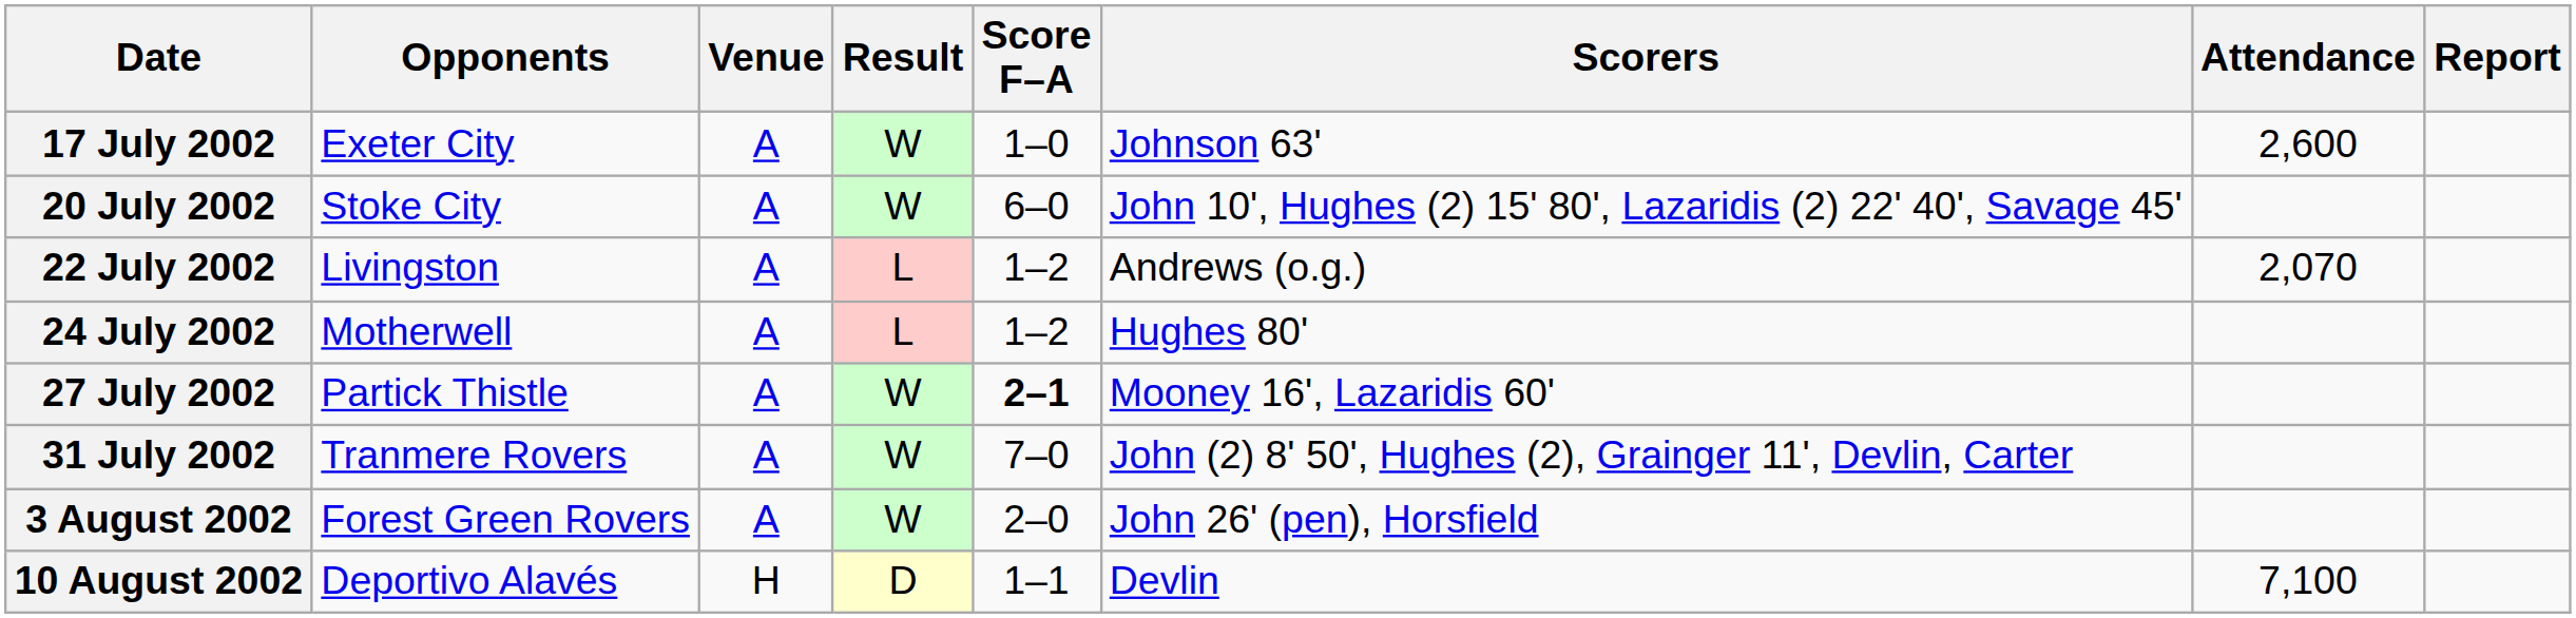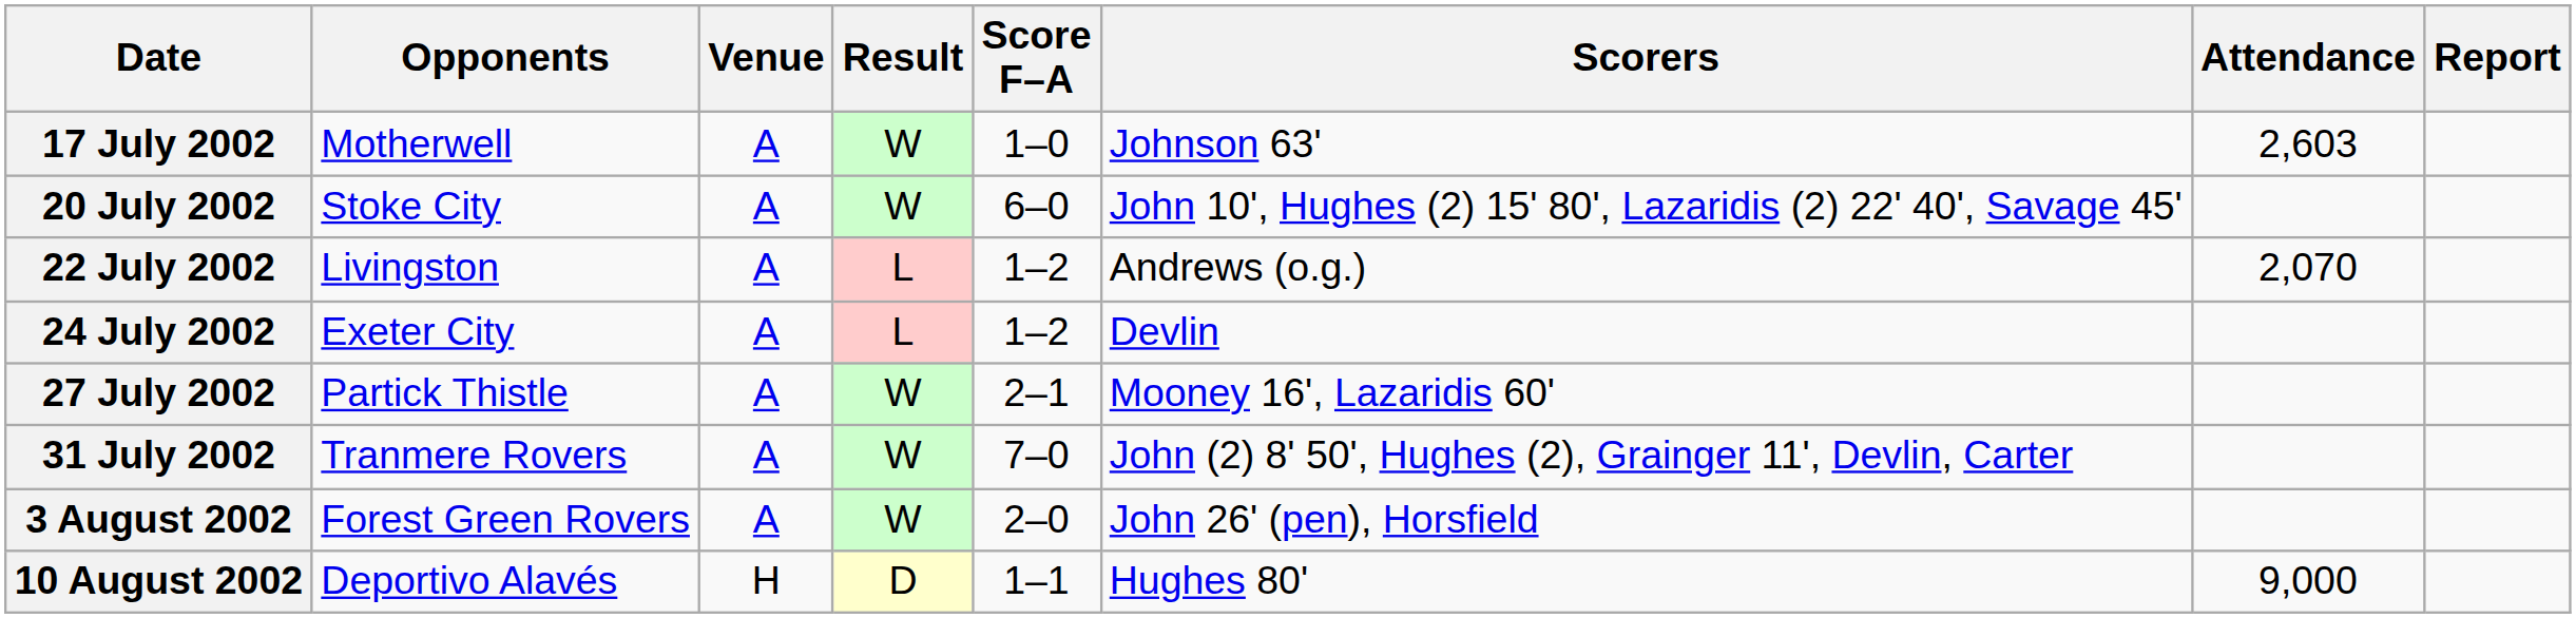17 July 2002 | Opponents: Exeter City -> Motherwell
17 July 2002 | Attendance: 2,600 -> 2,603
24 July 2002 | Opponents: Motherwell -> Exeter City
24 July 2002 | Scorers: Hughes 80' -> Devlin
27 July 2002 | Score F–A: bold -> normal
10 August 2002 | Scorers: Devlin -> Hughes 80'
10 August 2002 | Attendance: 7,100 -> 9,000
